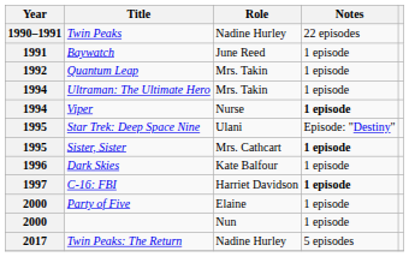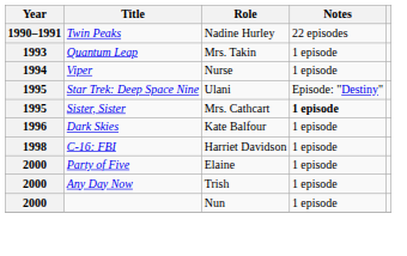- row: 1991 | Baywatch | June Reed | 1 episode
Quantum Leap | Year: 1992 -> 1993
- row: 1994 | Ultraman: The Ultimate Hero | Mrs. Takin | 1 episode
Viper | Notes: bold -> normal
C-16: FBI | Year: 1997 -> 1998
C-16: FBI | Notes: bold -> normal
+ row: 2000 | Any Day Now | Trish | 1 episode
- row: 2017 | Twin Peaks: The Return | Nadine Hurley | 5 episodes
